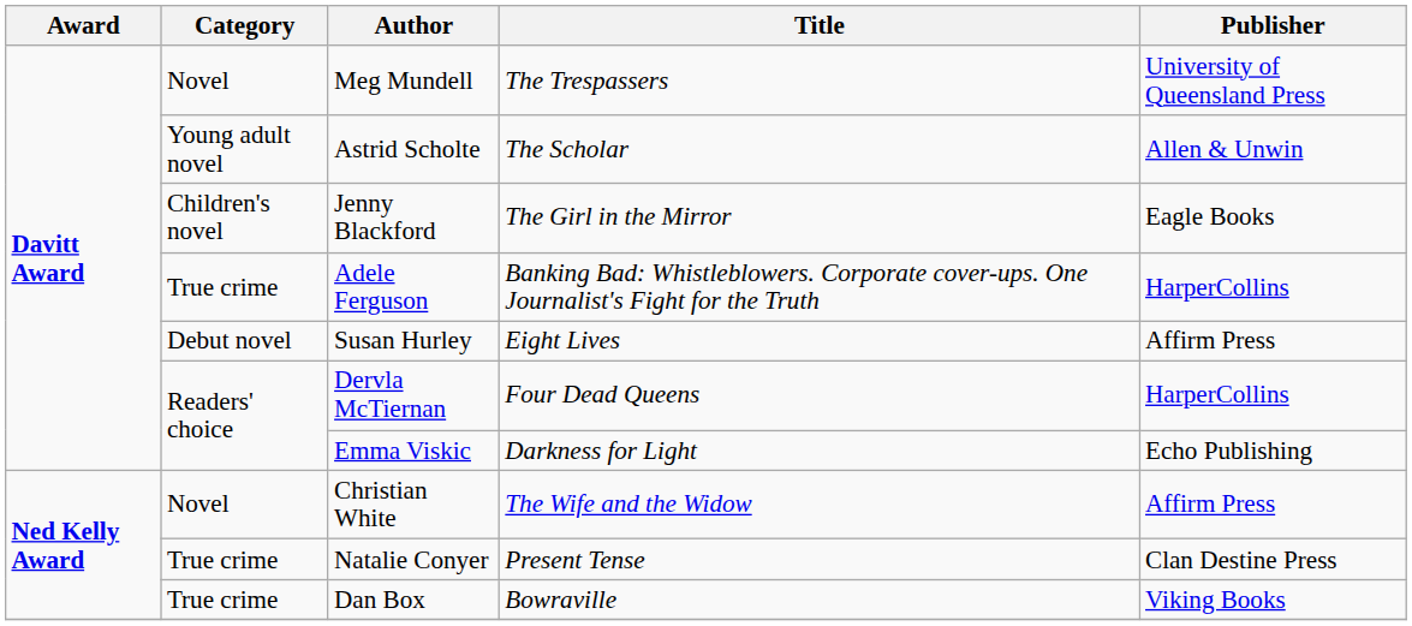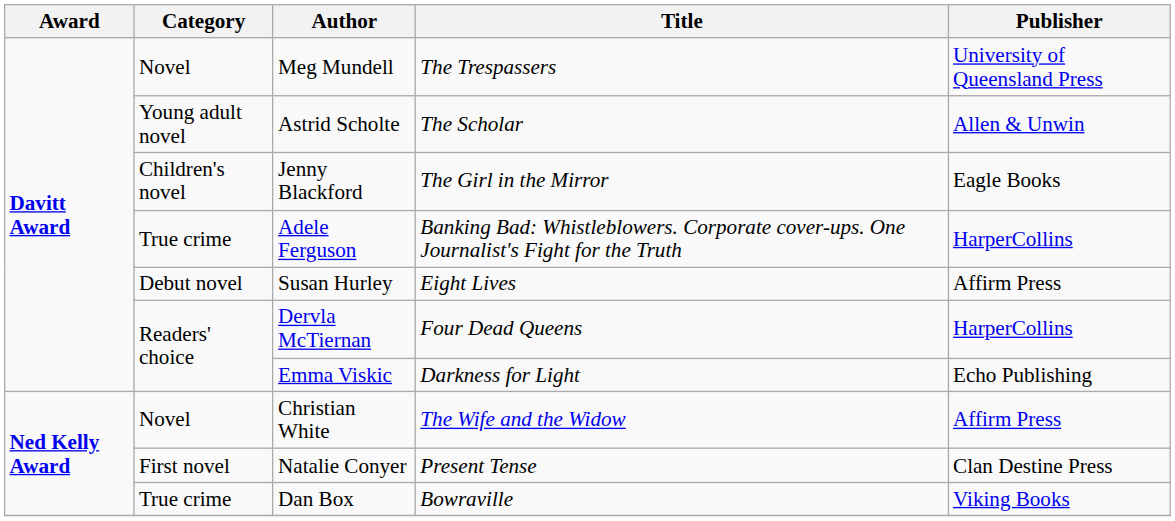Natalie Conyer | Category: True crime -> First novel
